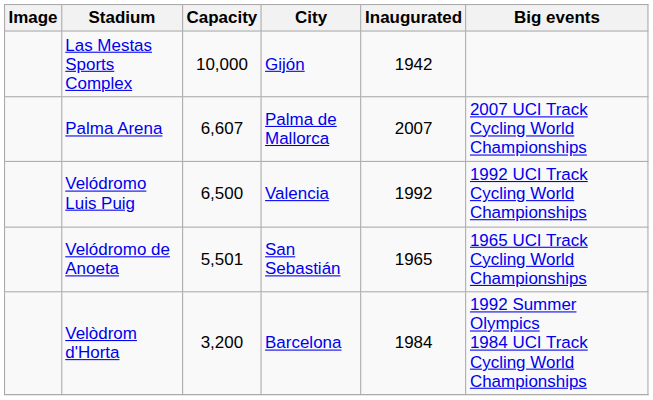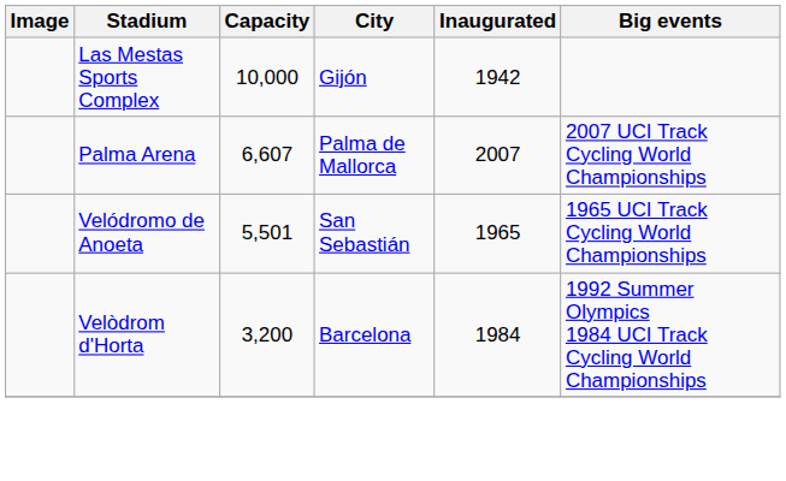- row: Velódromo Luis Puig | 6,500 | Valencia | 1992 | 1992 UCI Track Cycling World Championships
